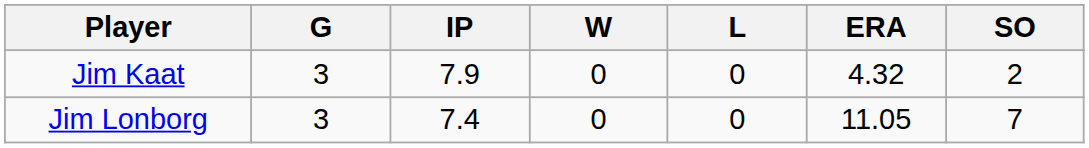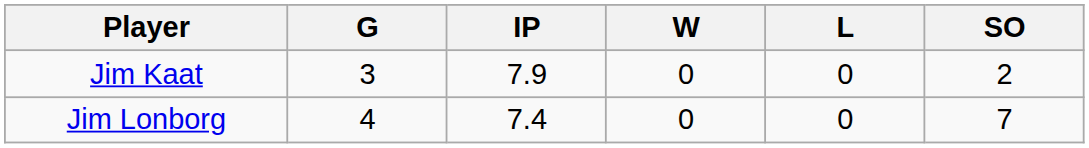- column: ERA | 4.32 | 11.05
Jim Lonborg | G: 3 -> 4
